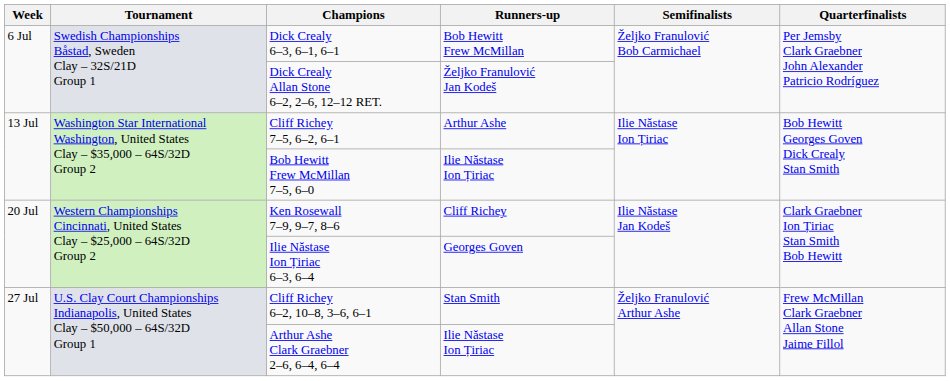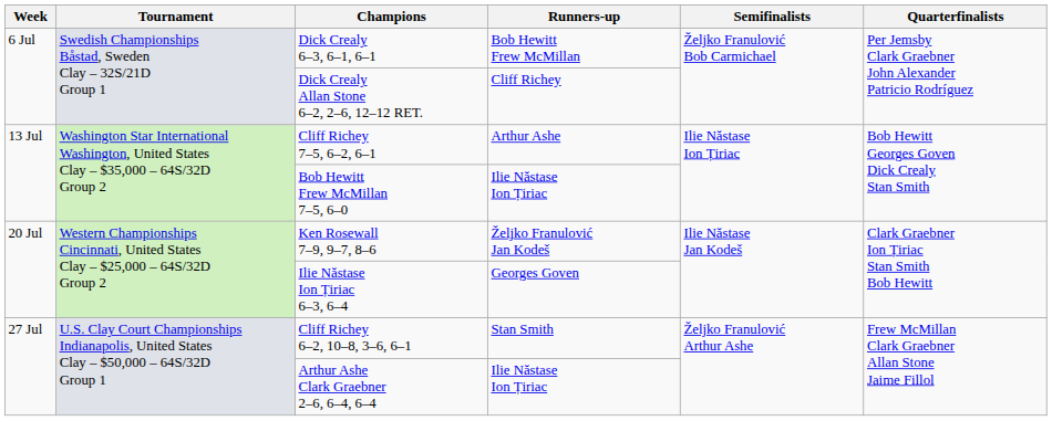Dick Crealy Allan Stone 6–2, 2–6, 12–12 RET. | Runners-up: Željko Franulović Jan Kodeš -> Cliff Richey
Ken Rosewall 7–9, 9–7, 8–6 | Runners-up: Cliff Richey -> Željko Franulović Jan Kodeš
